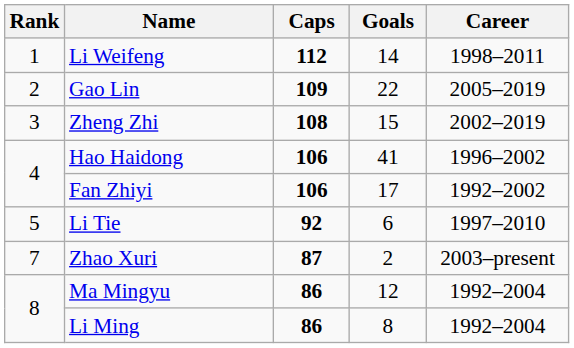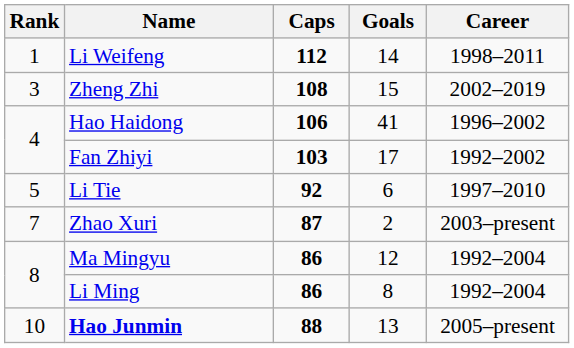- row: 2 | Gao Lin | 109 | 22 | 2005–2019
Fan Zhiyi | Caps: 106 -> 103
+ row: 10 | Hao Junmin | 88 | 13 | 2005–present
